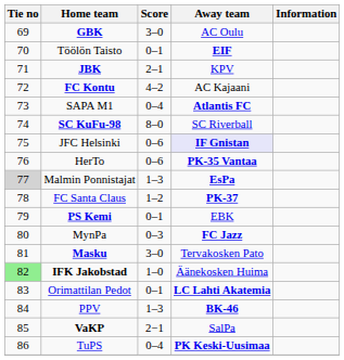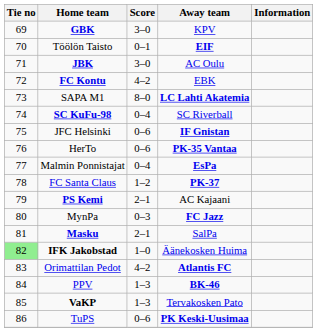GBK | Away team: AC Oulu -> KPV
JBK | Score: 2–1 -> 3–0
JBK | Away team: KPV -> AC Oulu
FC Kontu | Away team: AC Kajaani -> EBK
SAPA M1 | Score: 0–4 -> 8–0
SAPA M1 | Away team: Atlantis FC -> LC Lahti Akatemia
SC KuFu-98 | Score: 8–0 -> 0–4
JFC Helsinki | Away team: lavender background -> no background
Malmin Ponnistajat | Tie no: lightgrey background -> no background
Malmin Ponnistajat | Score: 1–3 -> 0–4
PS Kemi | Score: 0–1 -> 2–1
PS Kemi | Away team: EBK -> AC Kajaani
Masku | Score: 3–0 -> 2–1
Masku | Away team: Tervakosken Pato -> SalPa
Orimattilan Pedot | Score: 0–1 -> 4–2
Orimattilan Pedot | Away team: LC Lahti Akatemia -> Atlantis FC
VaKP | Score: 2−1 -> 1–3
VaKP | Away team: SalPa -> Tervakosken Pato
TuPS | Score: 0–4 -> 0–6
